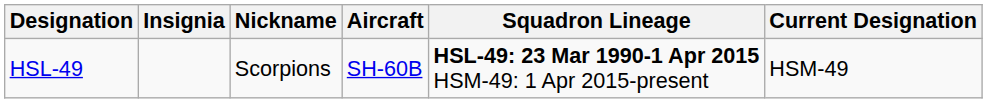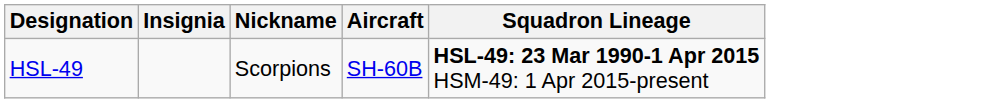- column: Current Designation | HSM-49
